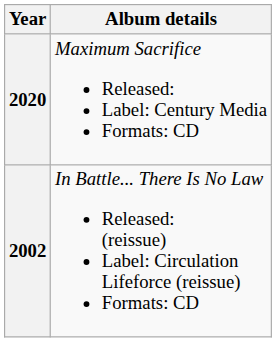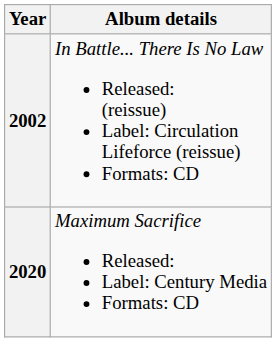rows swapped: 2002 <-> 2020
